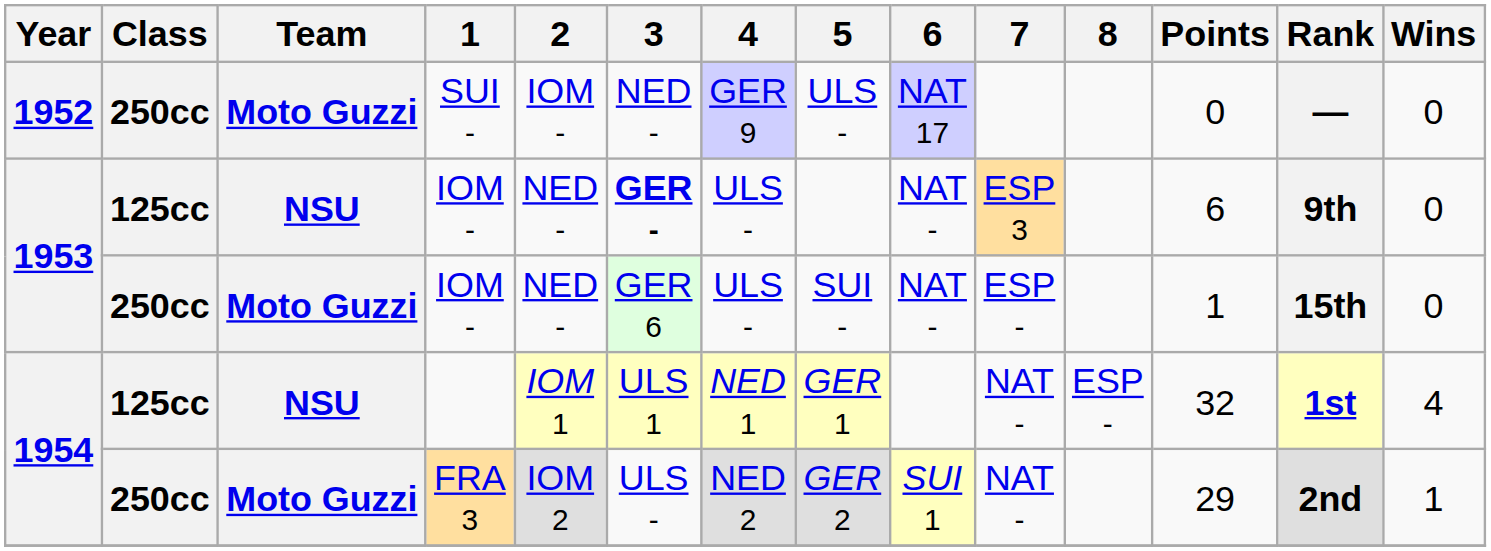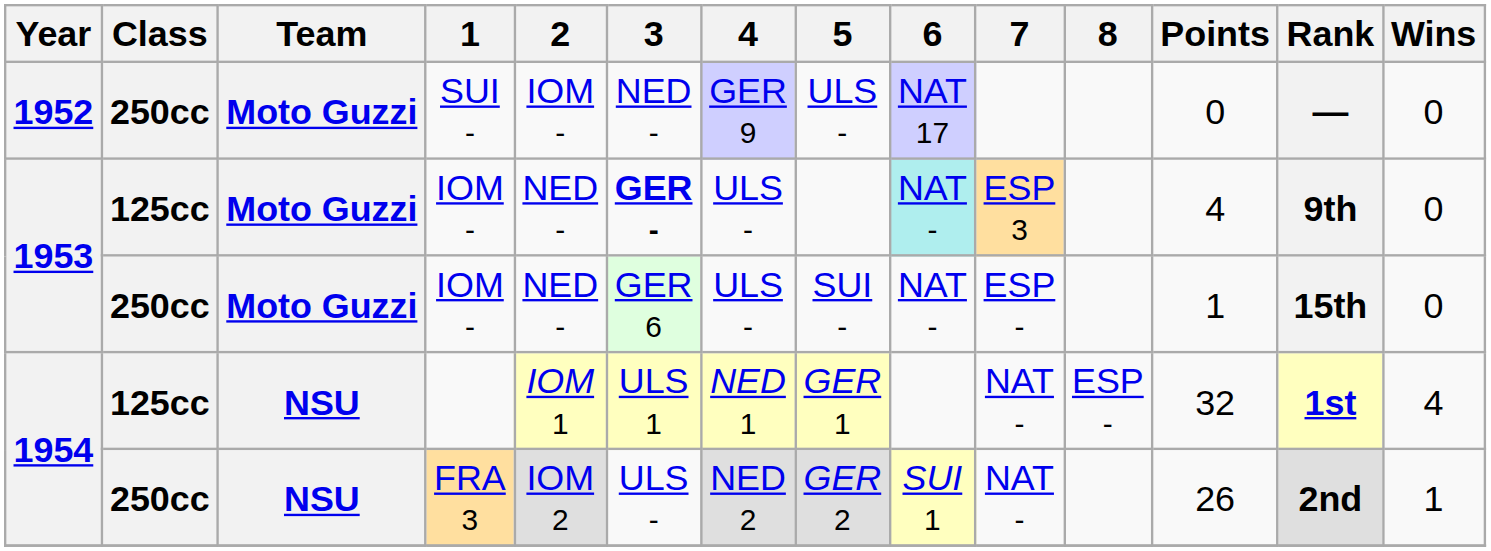125cc / IOM - | Team: NSU -> Moto Guzzi
125cc / IOM - | 6: no background -> paleturquoise background
125cc / IOM - | Points: 6 -> 4
FRA 3 | Team: Moto Guzzi -> NSU
FRA 3 | Points: 29 -> 26
